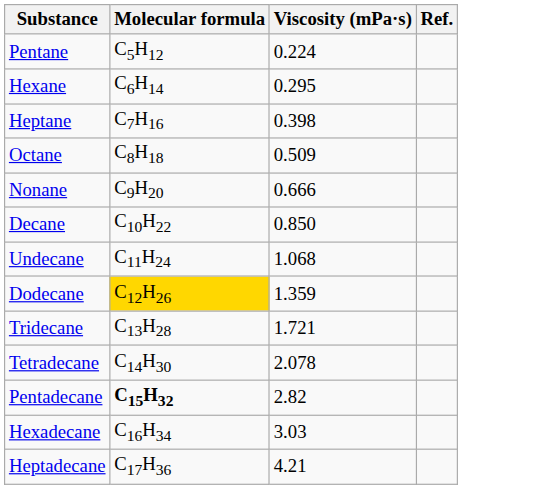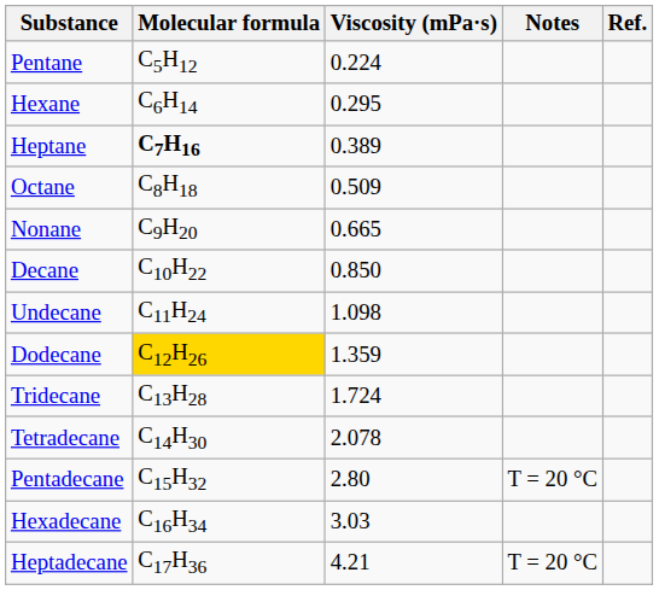+ column: Notes | T = 20 °C | T = 20 °C
Heptane | Molecular formula: normal -> bold
Heptane | Viscosity (mPa·s): 0.398 -> 0.389
Nonane | Viscosity (mPa·s): 0.666 -> 0.665
Undecane | Viscosity (mPa·s): 1.068 -> 1.098
Tridecane | Viscosity (mPa·s): 1.721 -> 1.724
Pentadecane | Molecular formula: bold -> normal
Pentadecane | Viscosity (mPa·s): 2.82 -> 2.80
